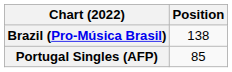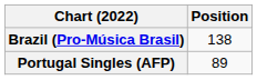Portugal Singles (AFP) | Position: 85 -> 89
